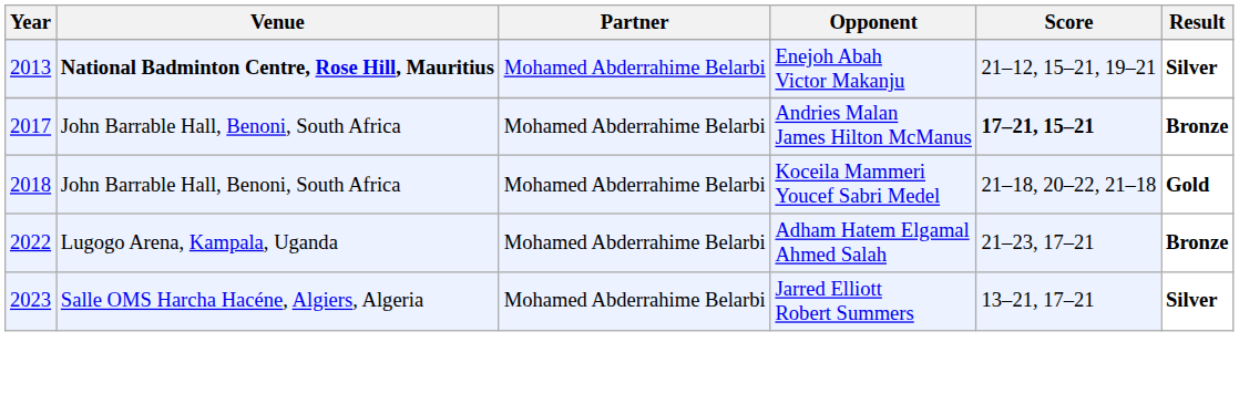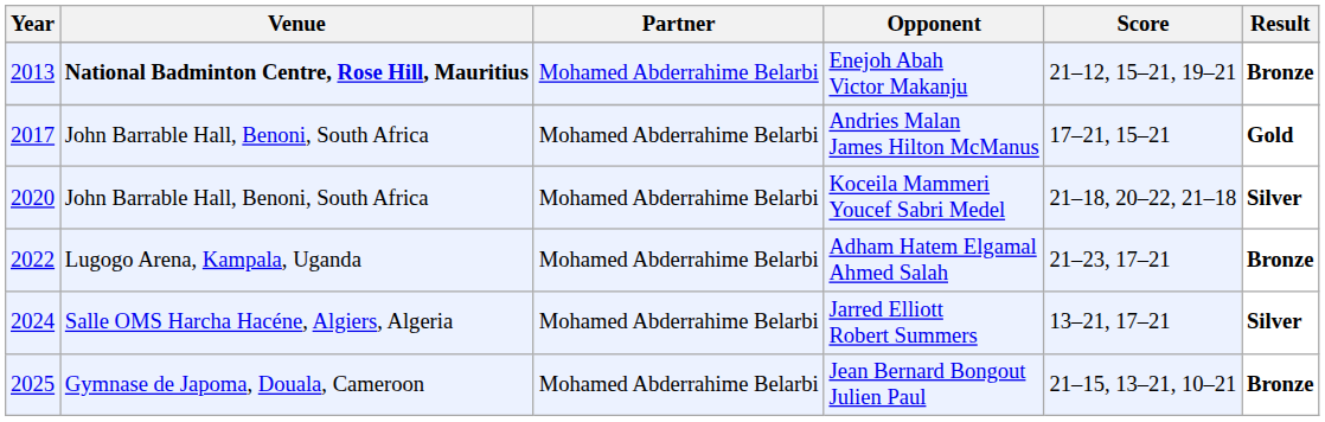Enejoh Abah Victor Makanju | Result: Silver -> Bronze
Andries Malan James Hilton McManus | Score: bold -> normal
Andries Malan James Hilton McManus | Result: Bronze -> Gold
Koceila Mammeri Youcef Sabri Medel | Year: 2018 -> 2020
Koceila Mammeri Youcef Sabri Medel | Result: Gold -> Silver
Jarred Elliott Robert Summers | Year: 2023 -> 2024
+ row: 2025 | Gymnase de Japoma, Douala, Cameroon | Mohamed Abderrahime Belarbi | Jean Bernard Bongout Julien Paul | 21–15, 13–21, 10–21 | Bronze
